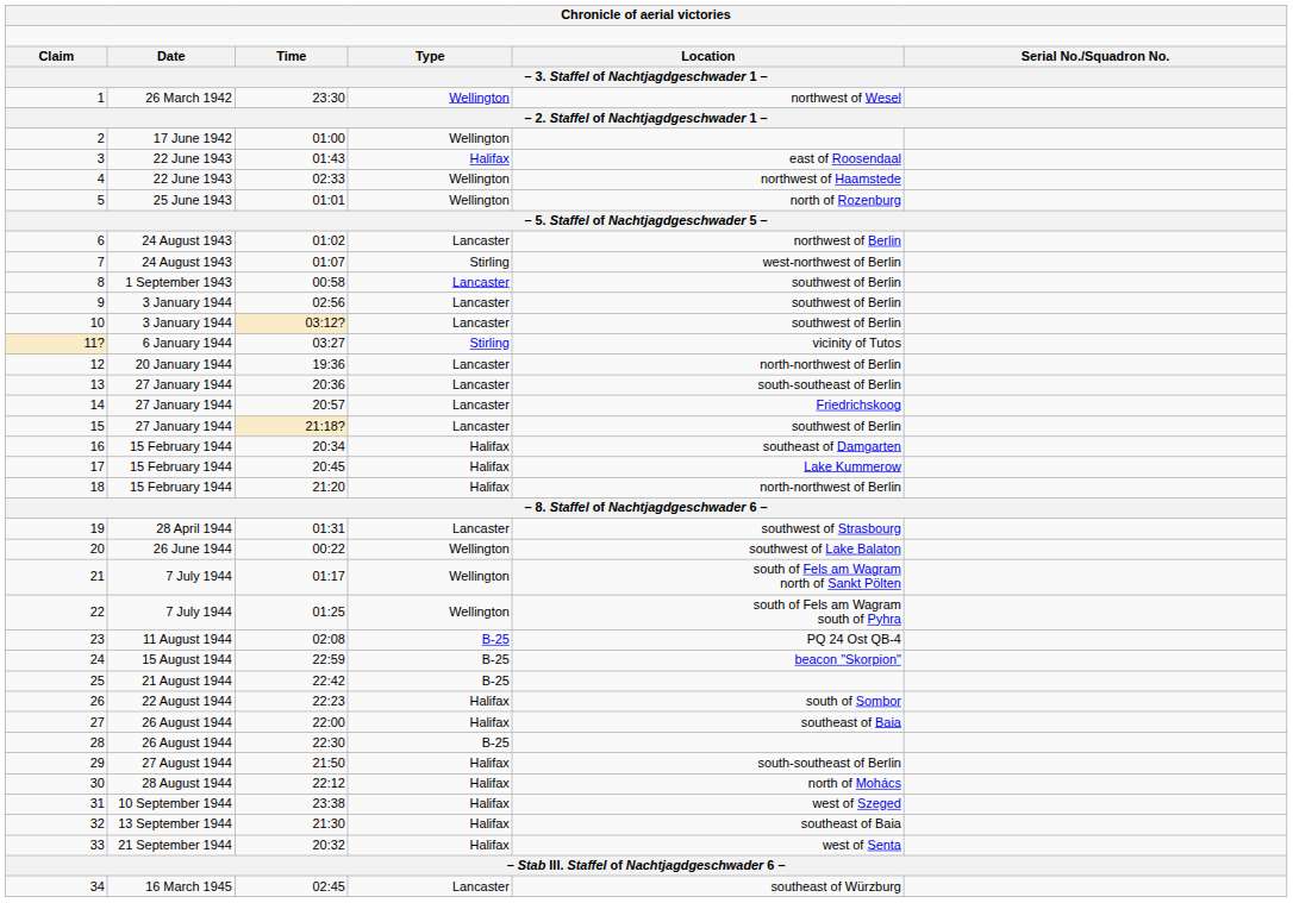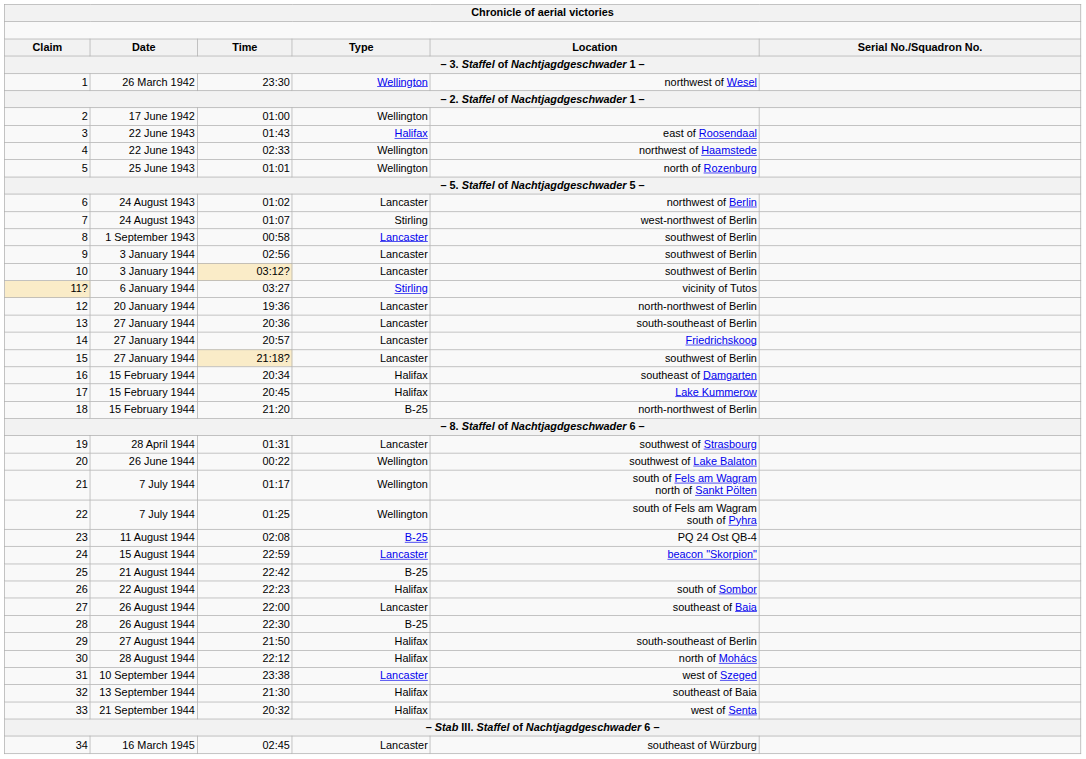18 | column 4: Halifax -> B-25
24 | column 4: B-25 -> Lancaster
27 | column 4: Halifax -> Lancaster
31 | column 4: Halifax -> Lancaster
